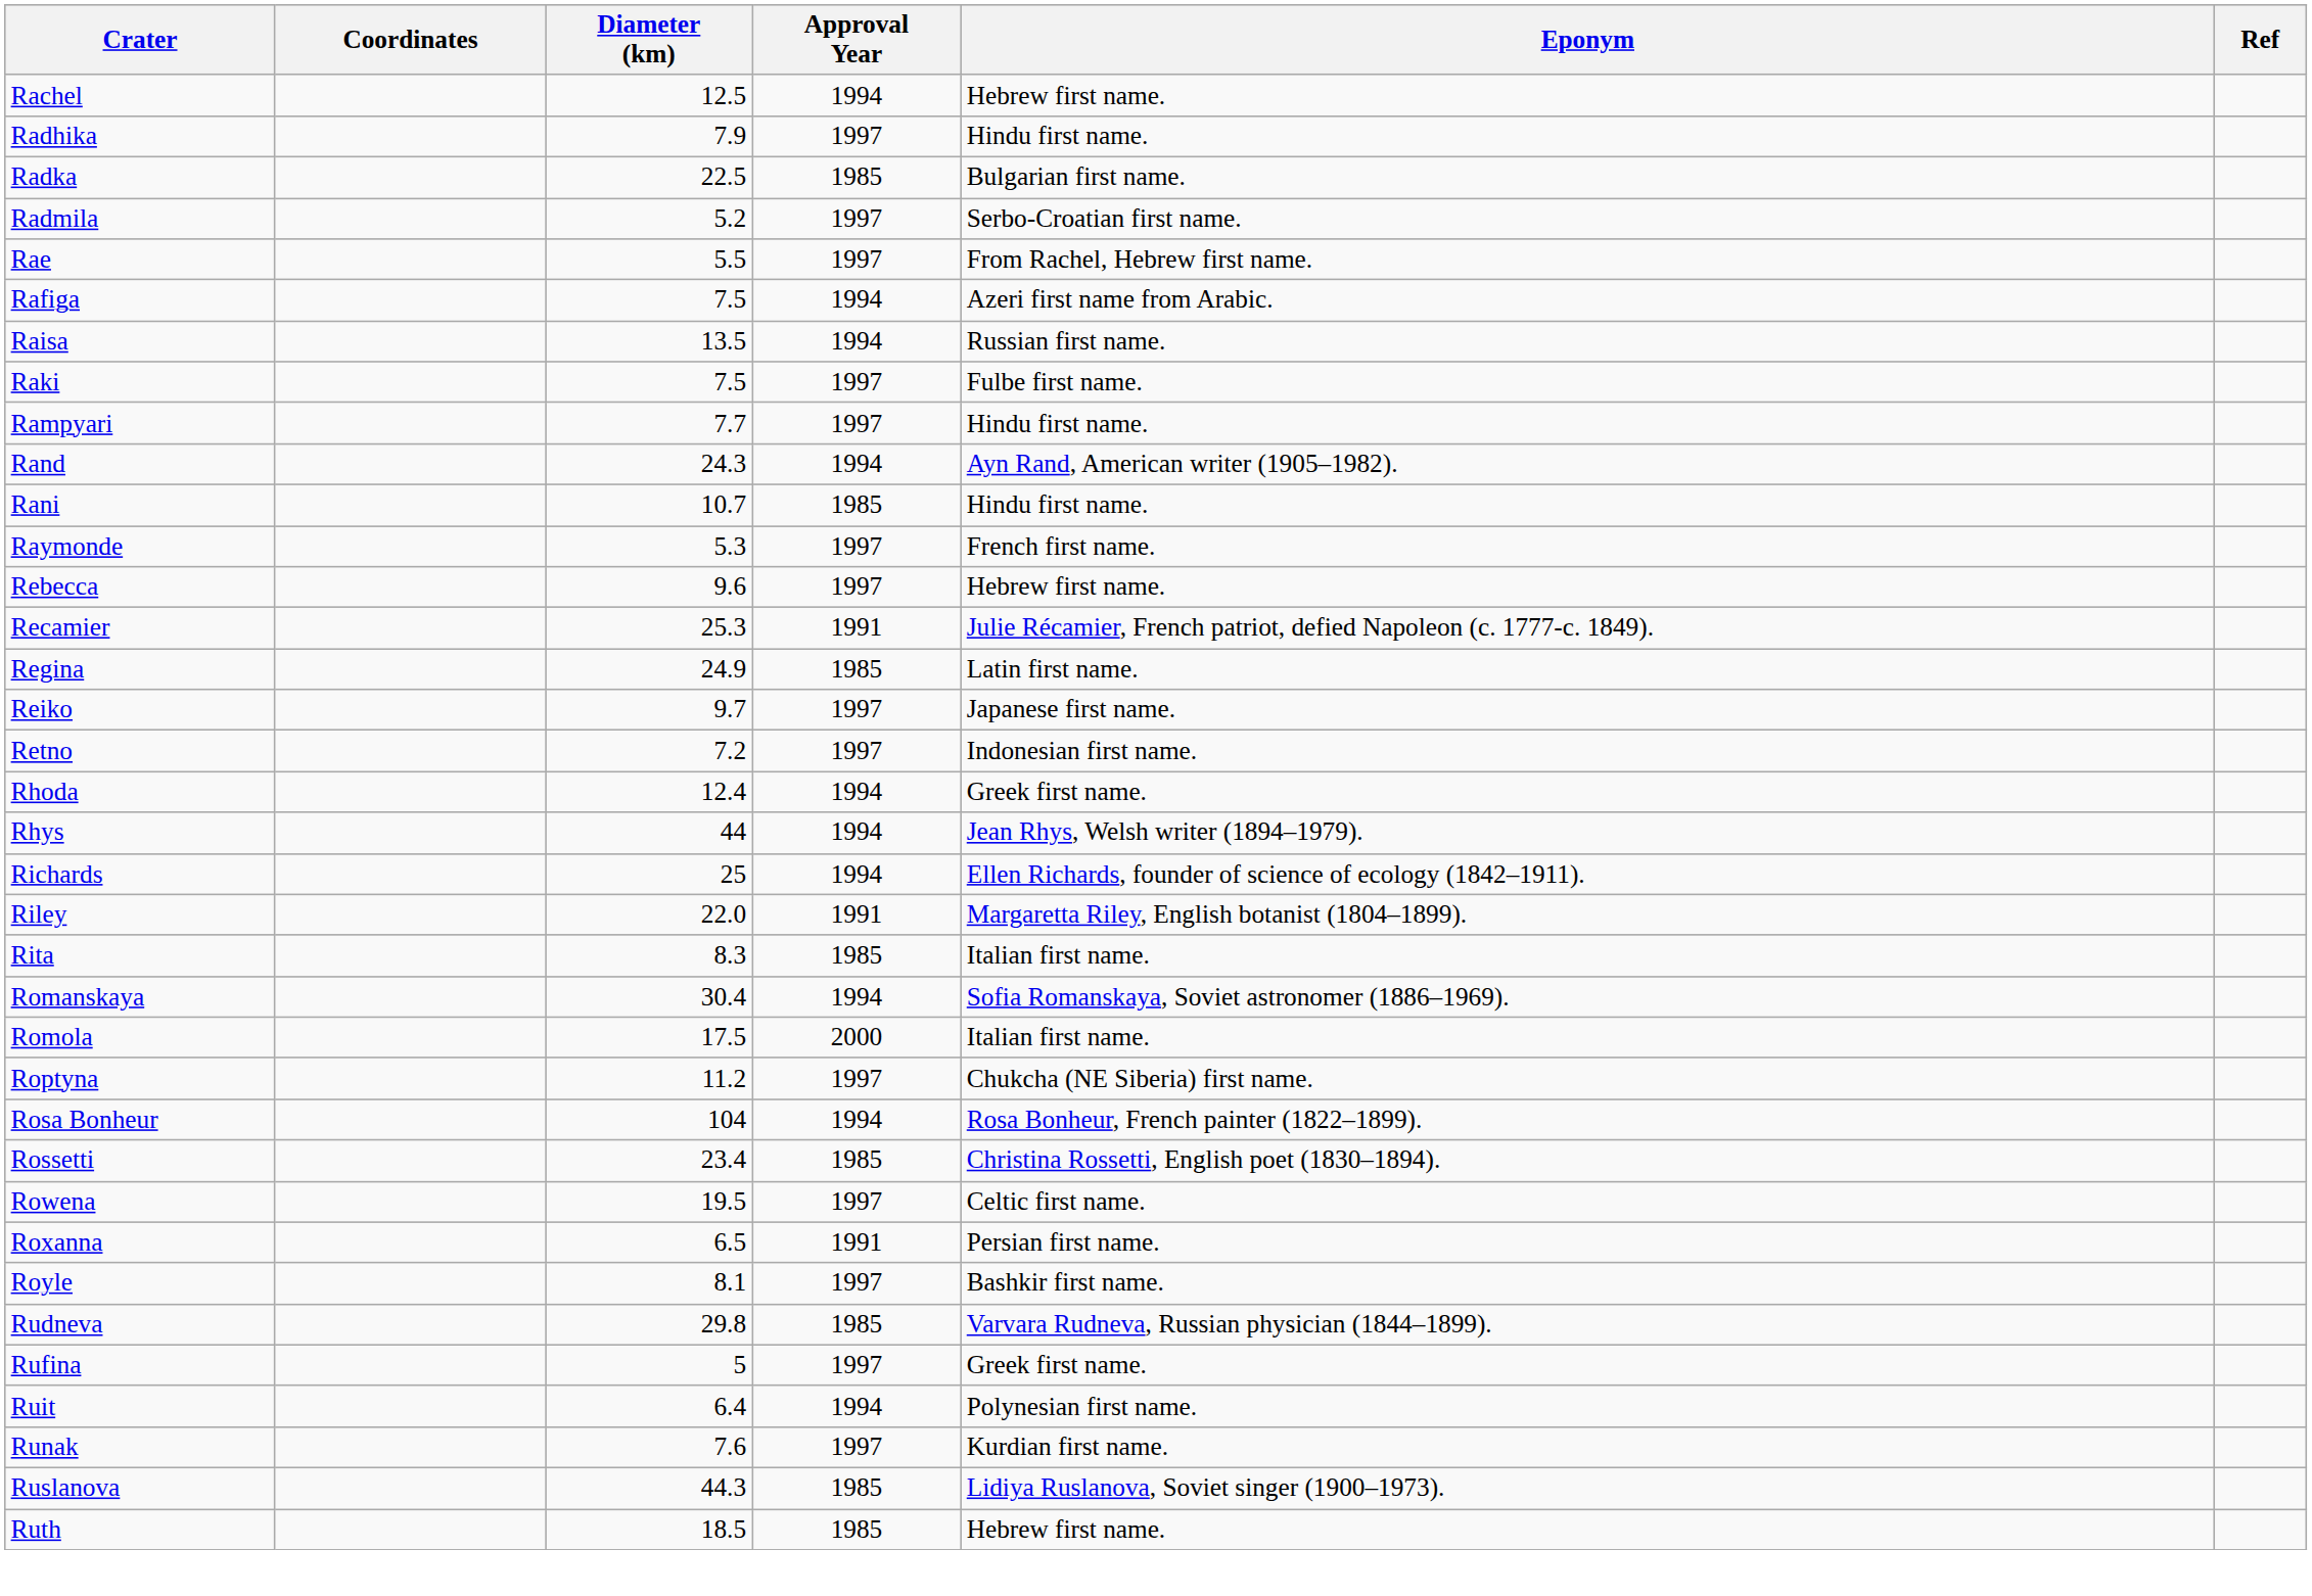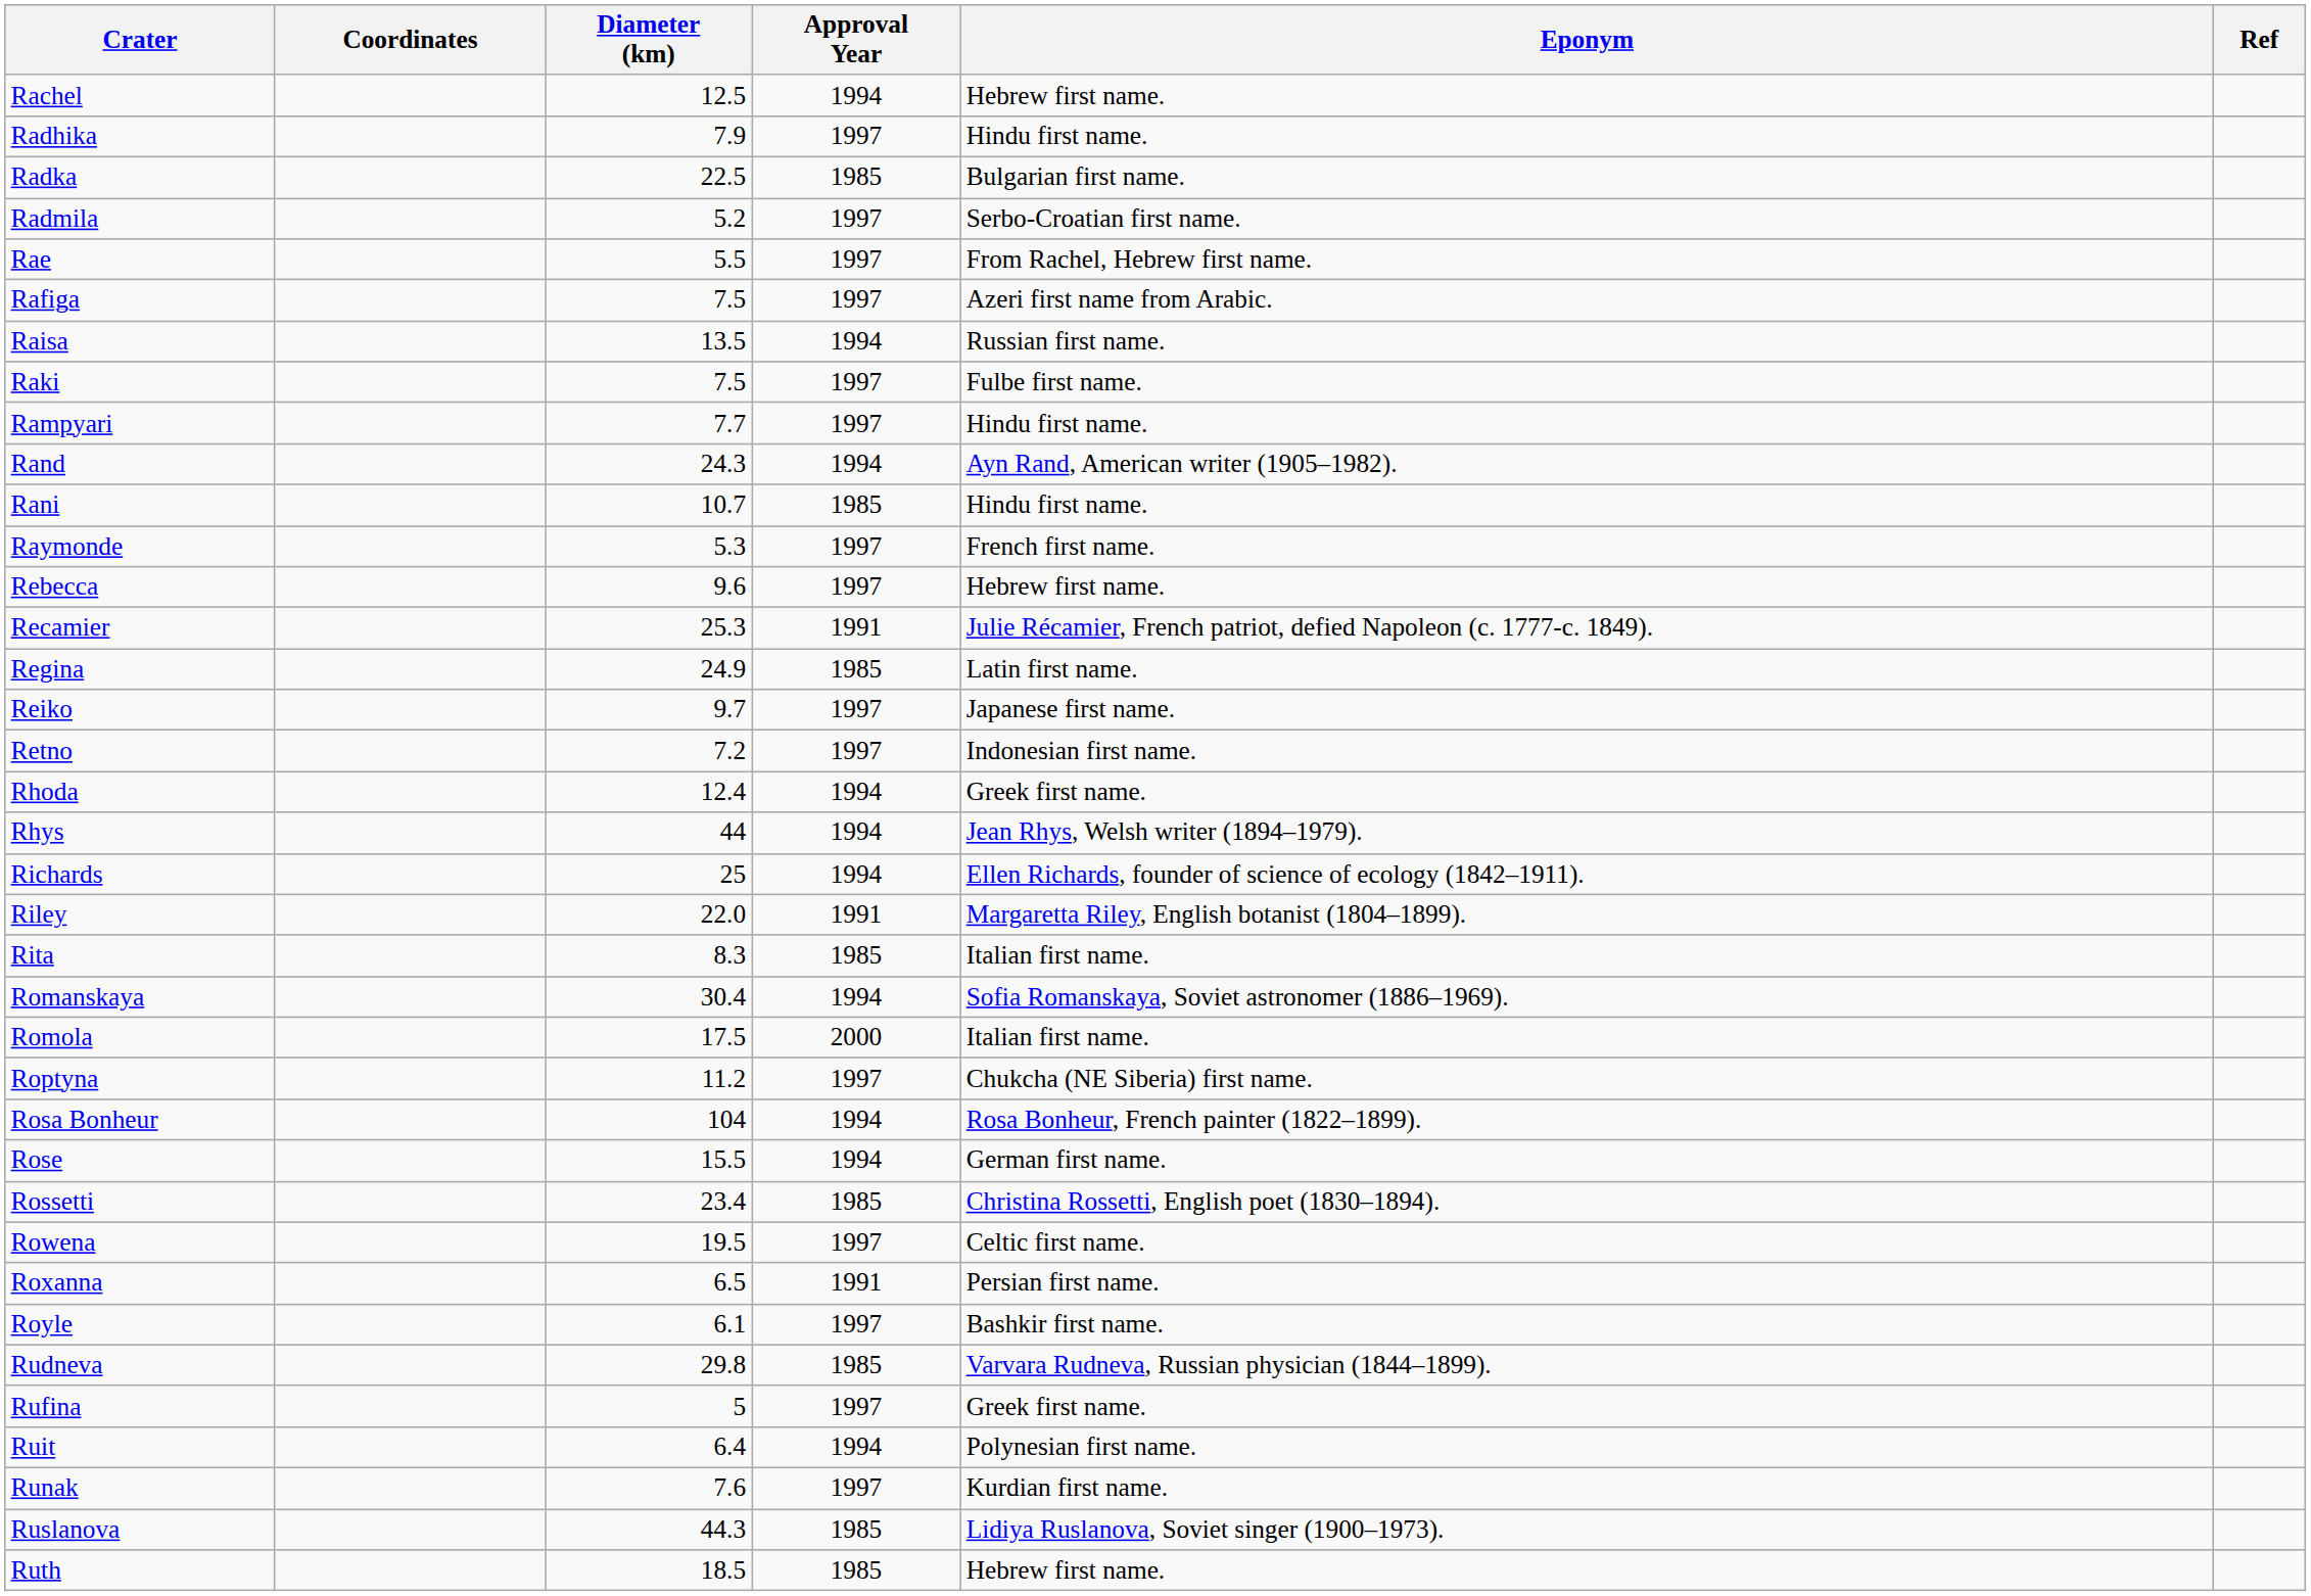Rafiga | Approval Year: 1994 -> 1997
+ row: Rose | 15.5 | 1994 | German first name.
Royle | Diameter (km): 8.1 -> 6.1
